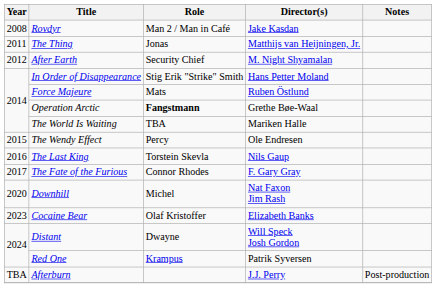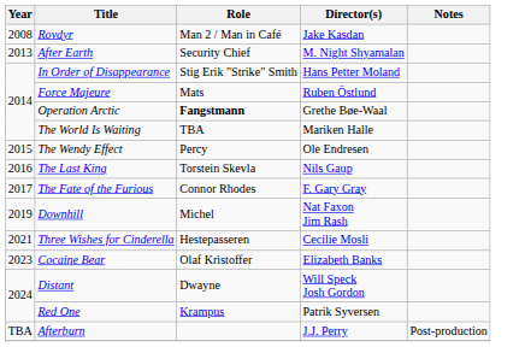- row: 2011 | The Thing | Jonas | Matthijs van Heijningen, Jr.
After Earth | Year: 2012 -> 2013
Downhill | Year: 2020 -> 2019
+ row: 2021 | Three Wishes for Cinderella | Hestepasseren | Cecilie Mosli
